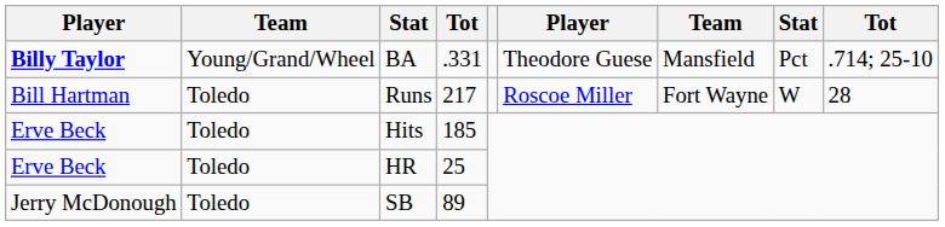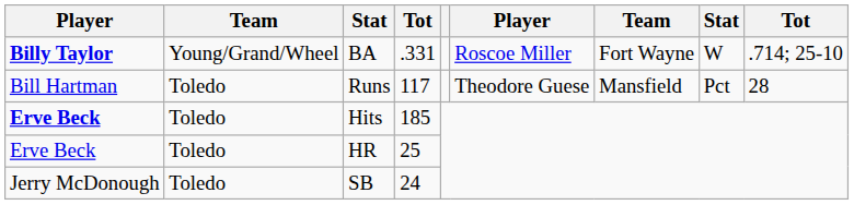BA | column 6: Theodore Guese -> Roscoe Miller
BA | column 7: Mansfield -> Fort Wayne
BA | column 8: Pct -> W
Runs | column 4: 217 -> 117
Runs | column 6: Roscoe Miller -> Theodore Guese
Runs | column 7: Fort Wayne -> Mansfield
Runs | column 8: W -> Pct
Hits | column 1: normal -> bold
SB | column 4: 89 -> 24
